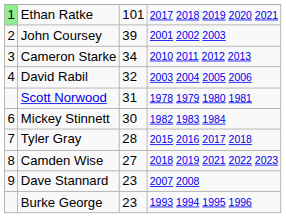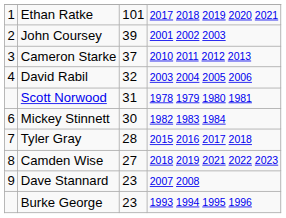Ethan Ratke | column 1: lightgreen background -> no background
Cameron Starke | column 3: 34 -> 37
